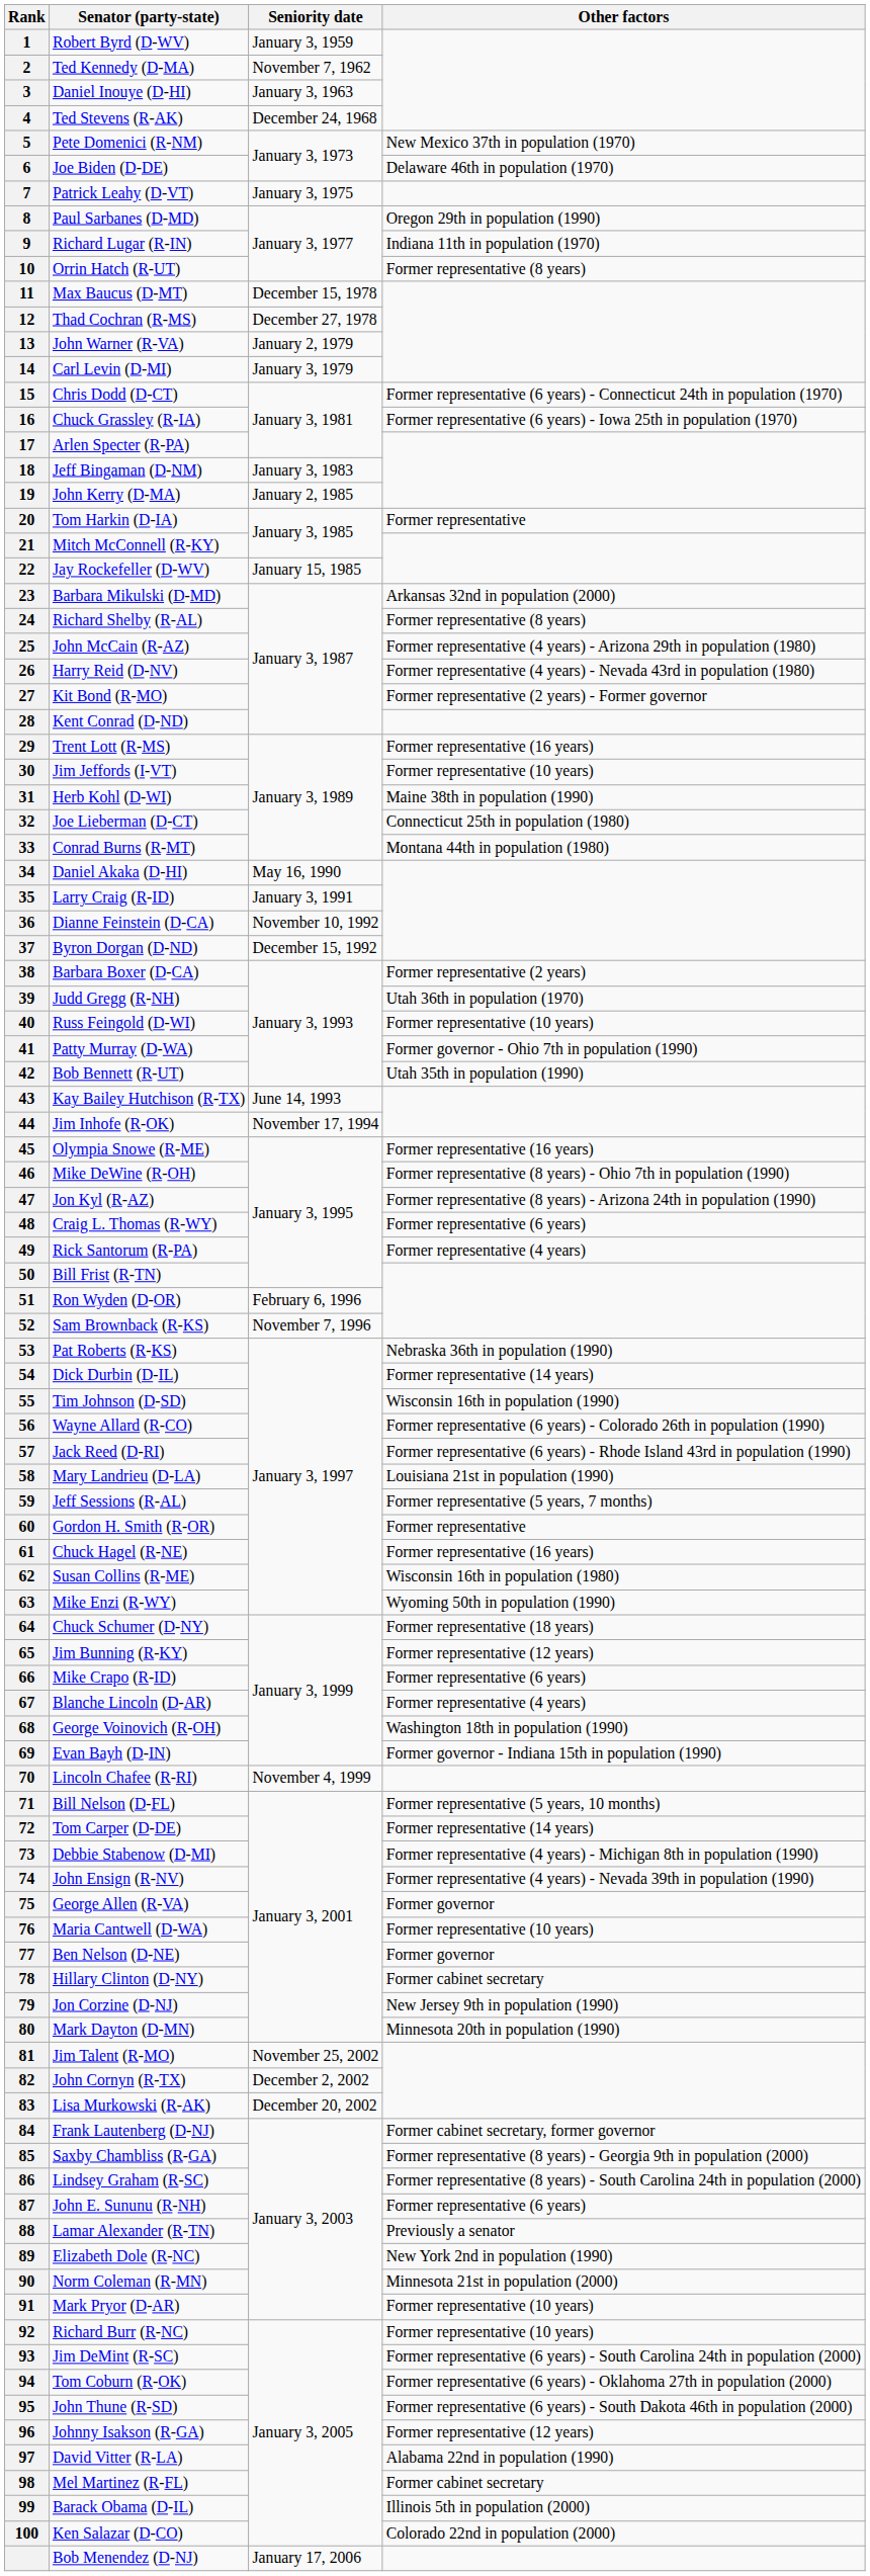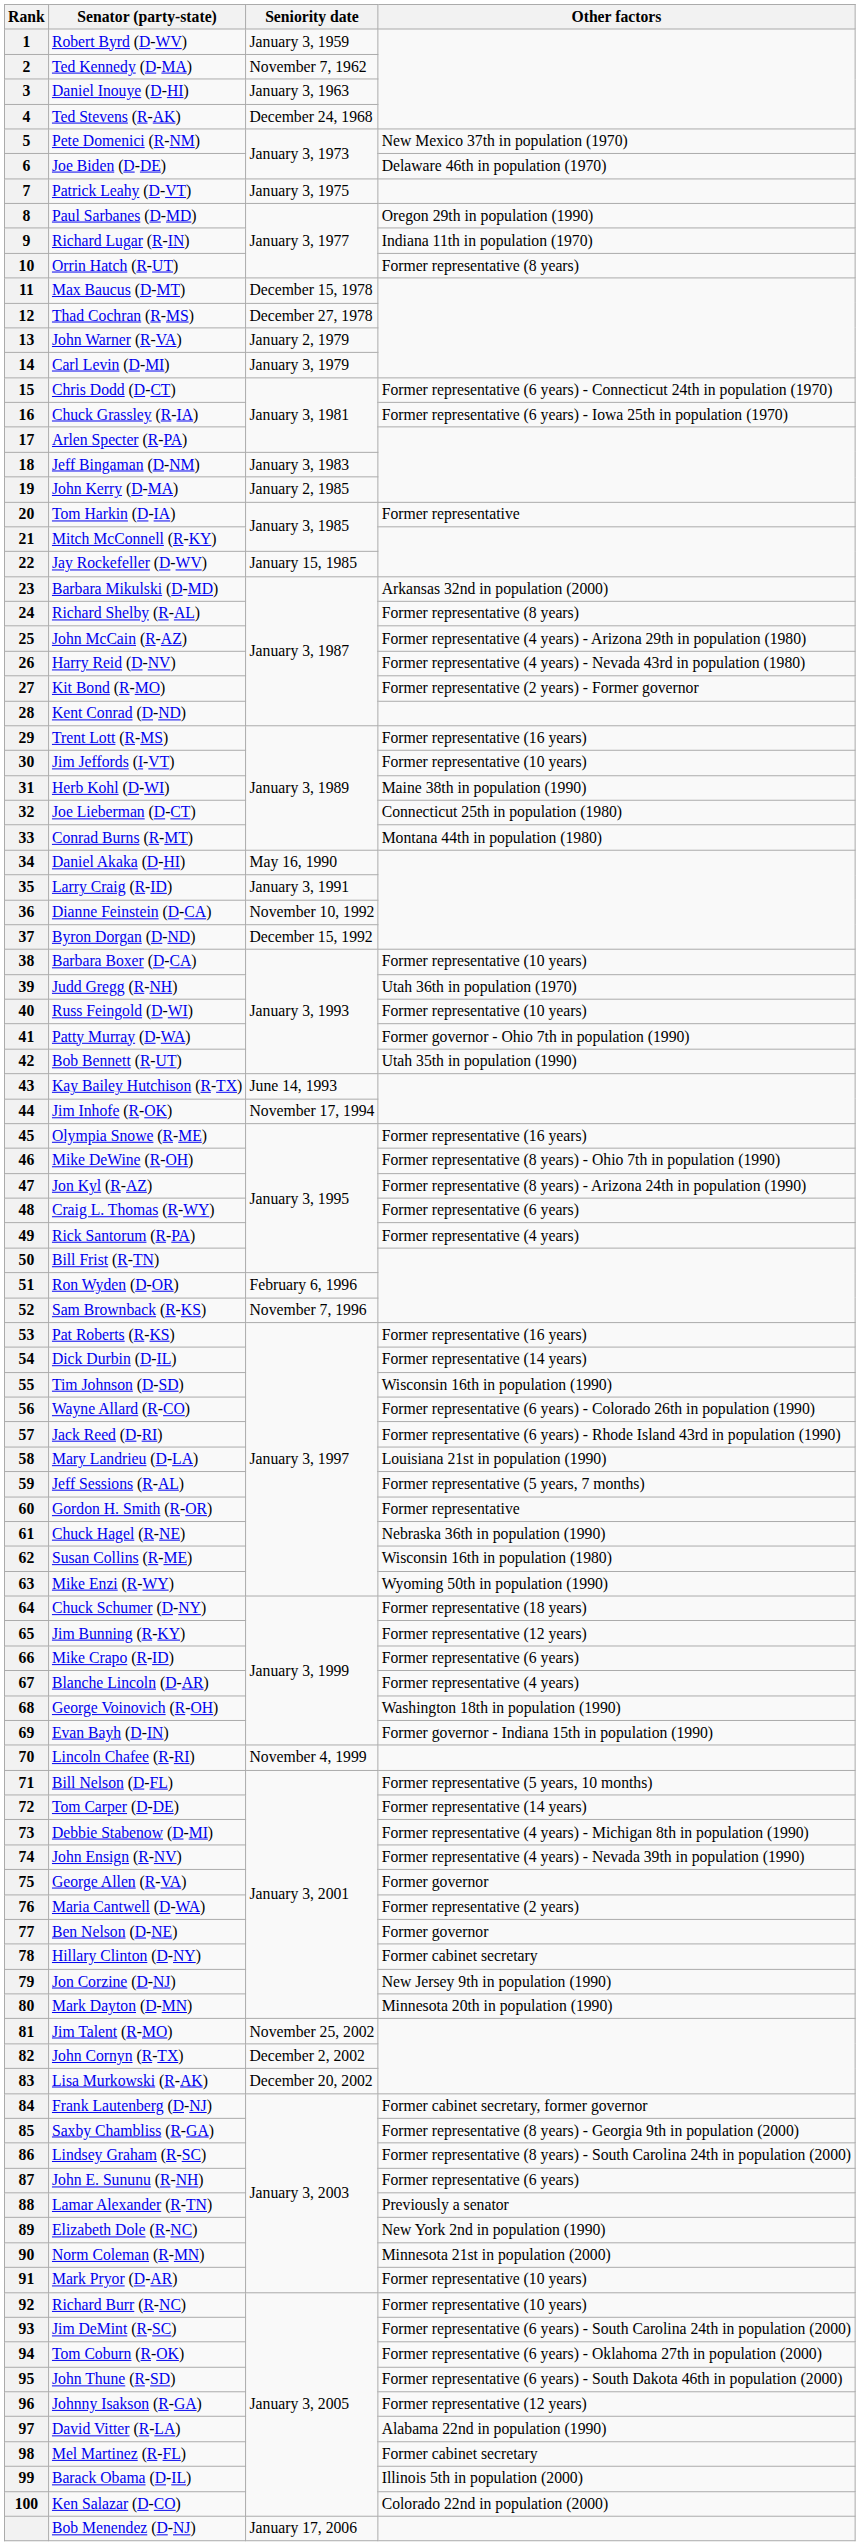Barbara Boxer (D-CA) | Other factors: Former representative (2 years) -> Former representative (10 years)
Pat Roberts (R-KS) | Other factors: Nebraska 36th in population (1990) -> Former representative (16 years)
Chuck Hagel (R-NE) | Other factors: Former representative (16 years) -> Nebraska 36th in population (1990)
Maria Cantwell (D-WA) | Other factors: Former representative (10 years) -> Former representative (2 years)
